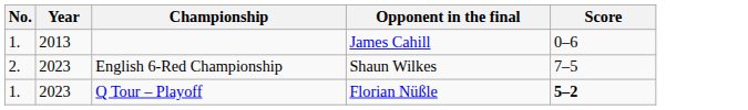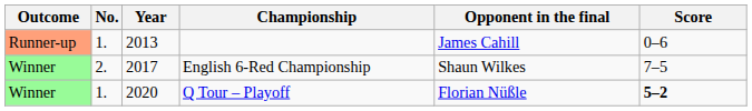+ column: Outcome | Runner-up | Winner | Winner
English 6-Red Championship | Year: 2023 -> 2017
Q Tour – Playoff | Year: 2023 -> 2020
